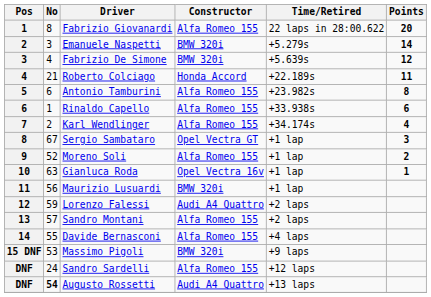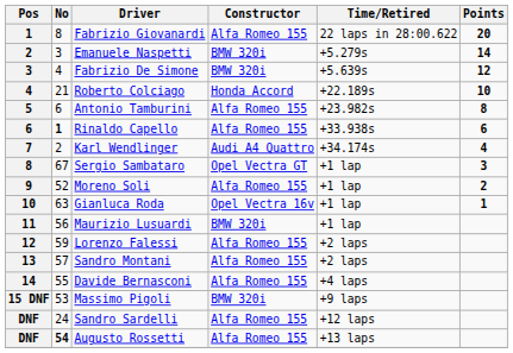Roberto Colciago | Points: 11 -> 10
Rinaldo Capello | No: normal -> bold
Karl Wendlinger | Constructor: Alfa Romeo 155 -> Audi A4 Quattro
Lorenzo Falessi | Constructor: Audi A4 Quattro -> Alfa Romeo 155
Augusto Rossetti | Constructor: Audi A4 Quattro -> Alfa Romeo 155
